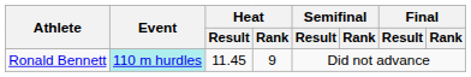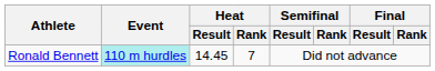Ronald Bennett | Heat / Result: 11.45 -> 14.45
Ronald Bennett | Heat / Rank: 9 -> 7
